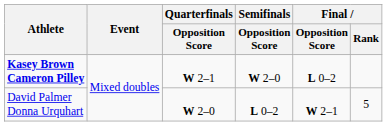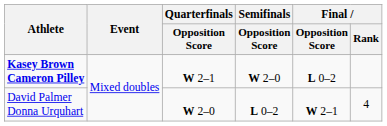David Palmer Donna Urquhart | Final / Rank: 5 -> 4
